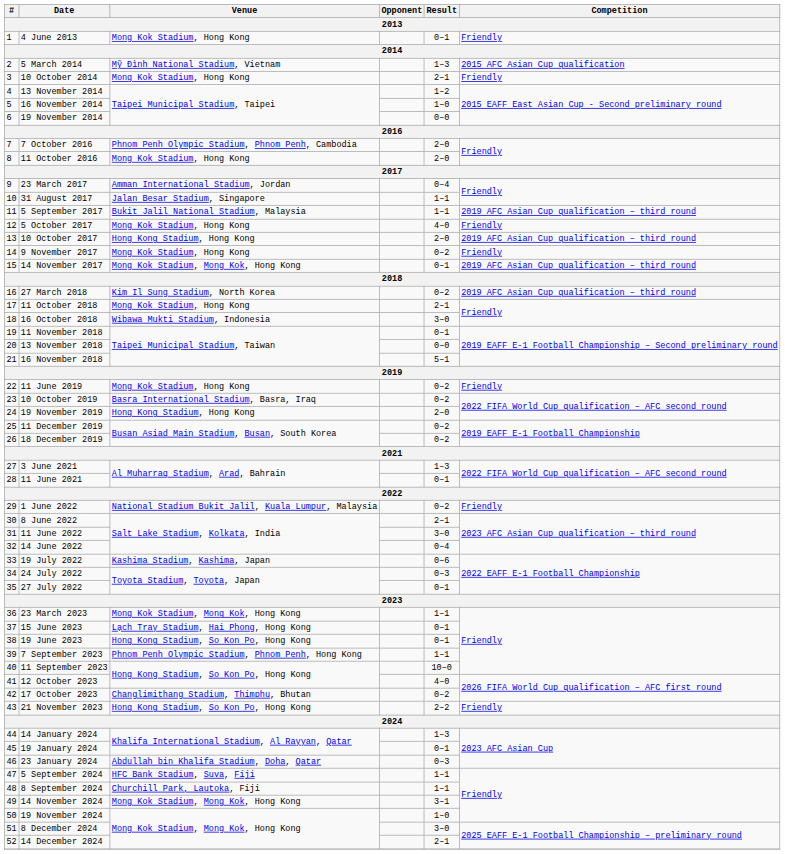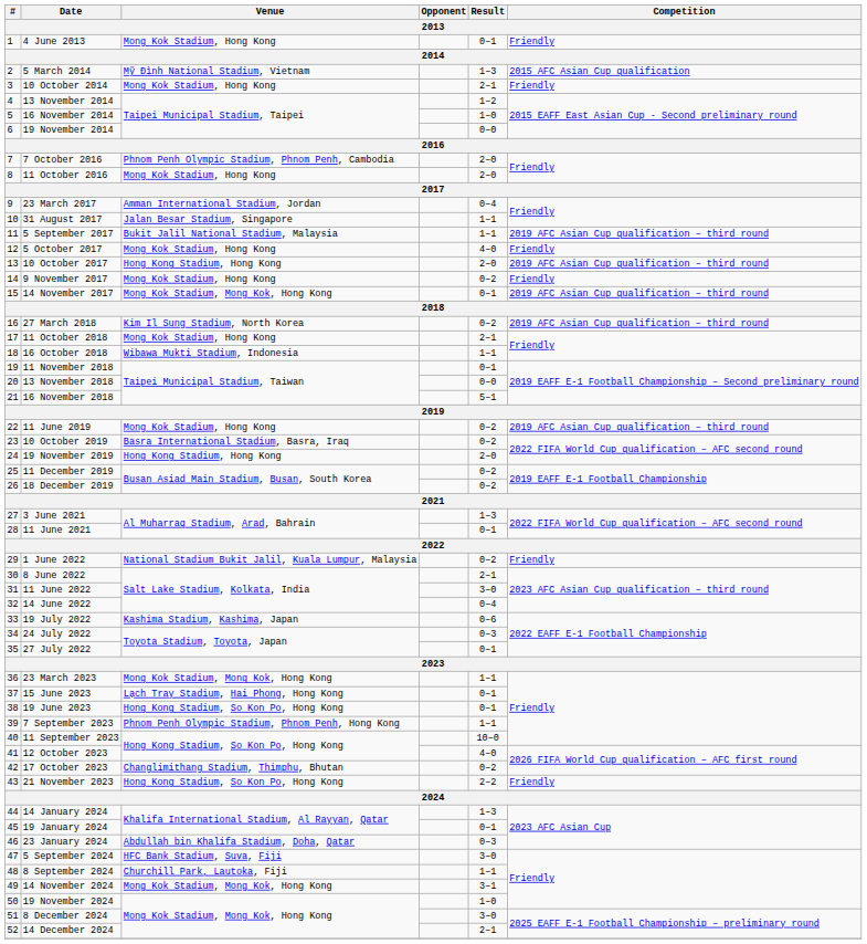16 October 2018 | Result: 3–0 -> 1–1
11 June 2019 | Competition: Friendly -> 2019 AFC Asian Cup qualification – third round
5 September 2024 | Result: 1–1 -> 3–0
